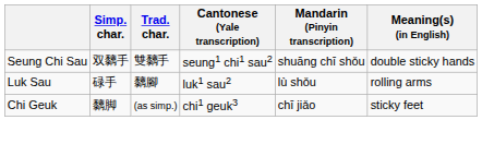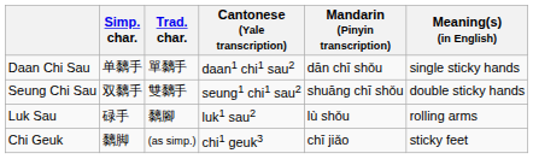+ row: Daan Chi Sau | 单黐手 | 單黐手 | daan1 chi1 sau2 | dān chī shǒu | single sticky hands
